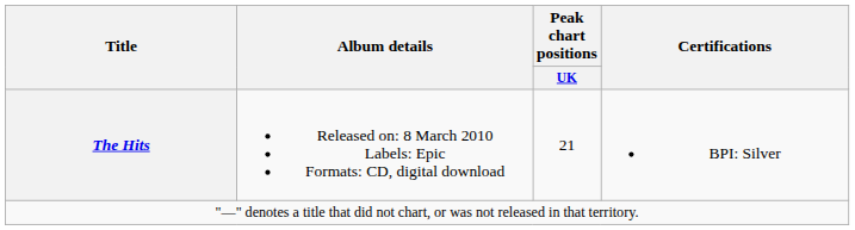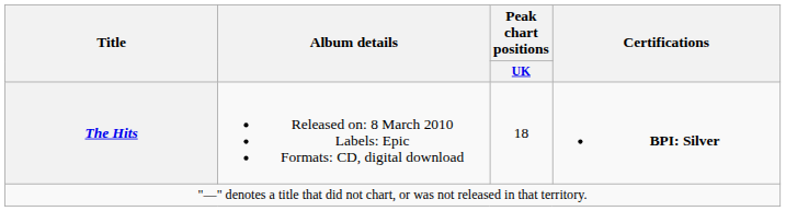The Hits | Peak chart positions / UK: 21 -> 18
The Hits | Certifications: normal -> bold
